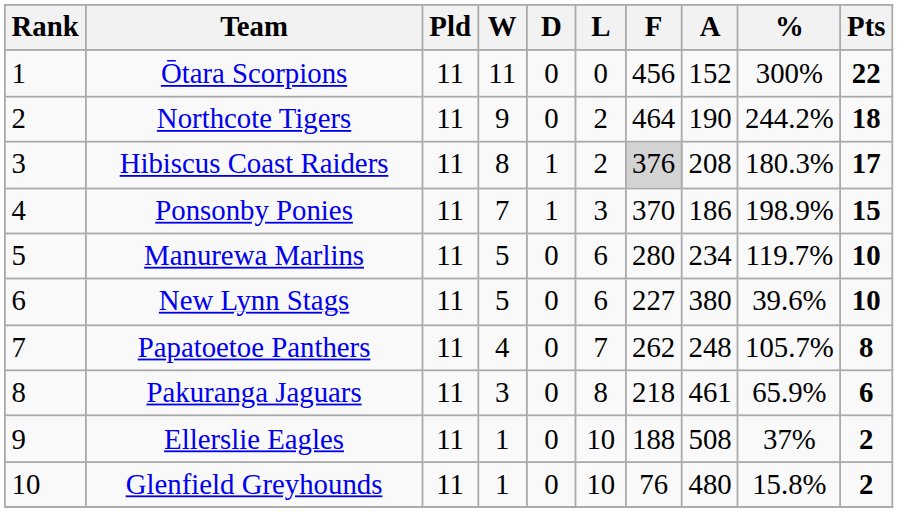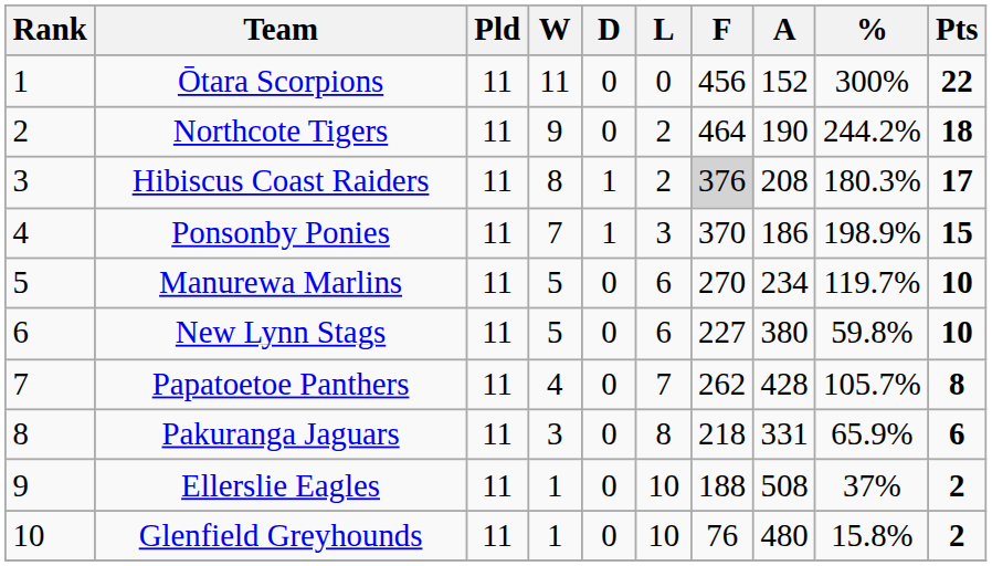Manurewa Marlins | F: 280 -> 270
New Lynn Stags | %: 39.6% -> 59.8%
Papatoetoe Panthers | A: 248 -> 428
Pakuranga Jaguars | A: 461 -> 331
